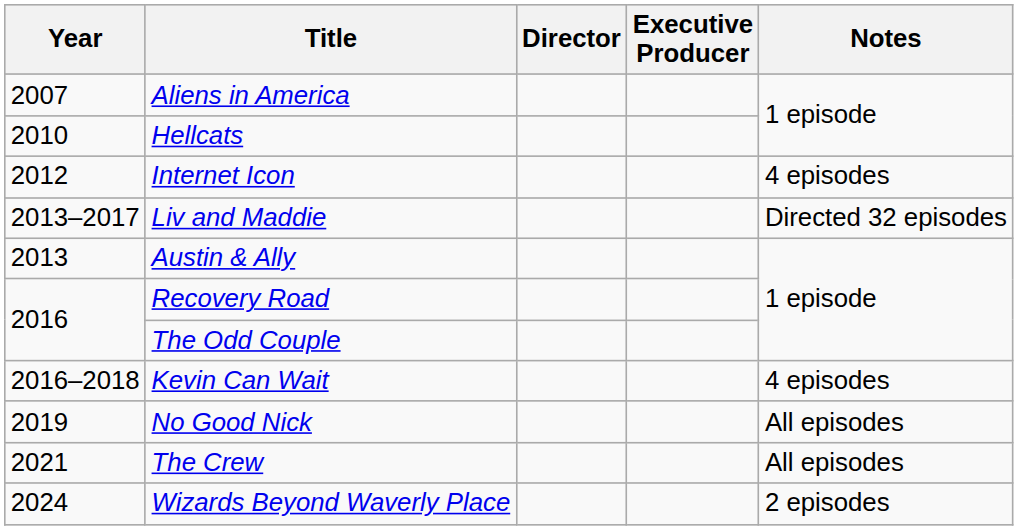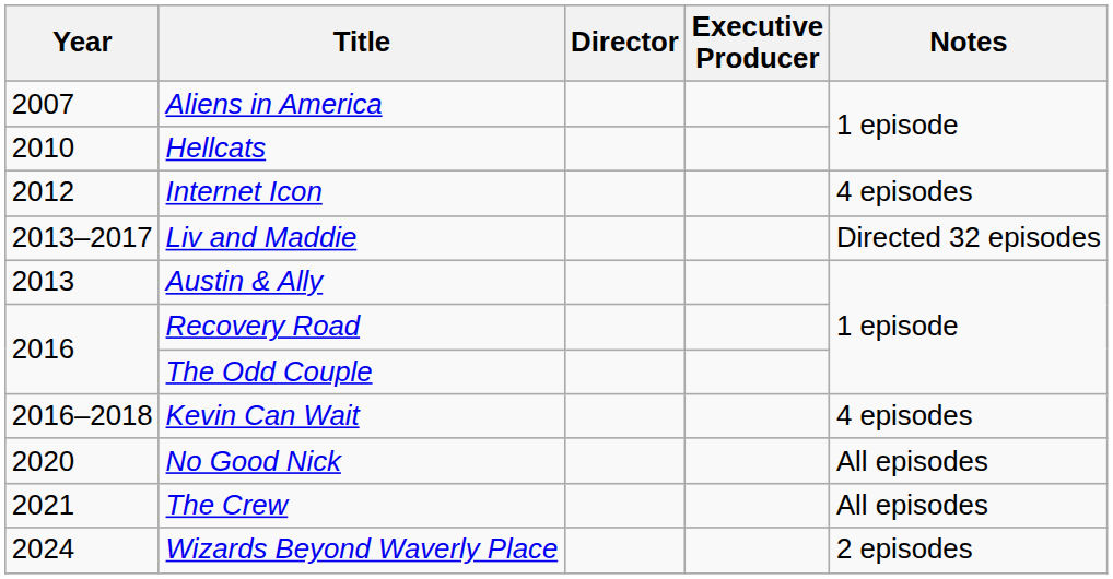No Good Nick | Year: 2019 -> 2020
